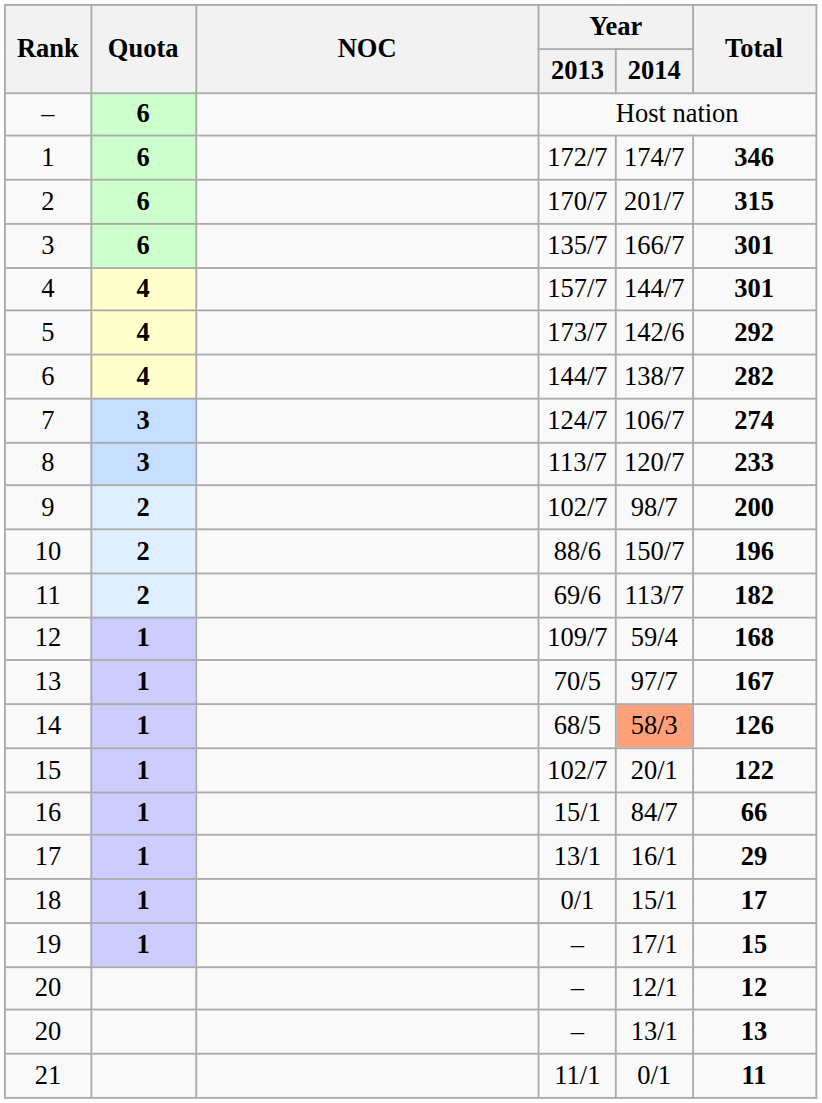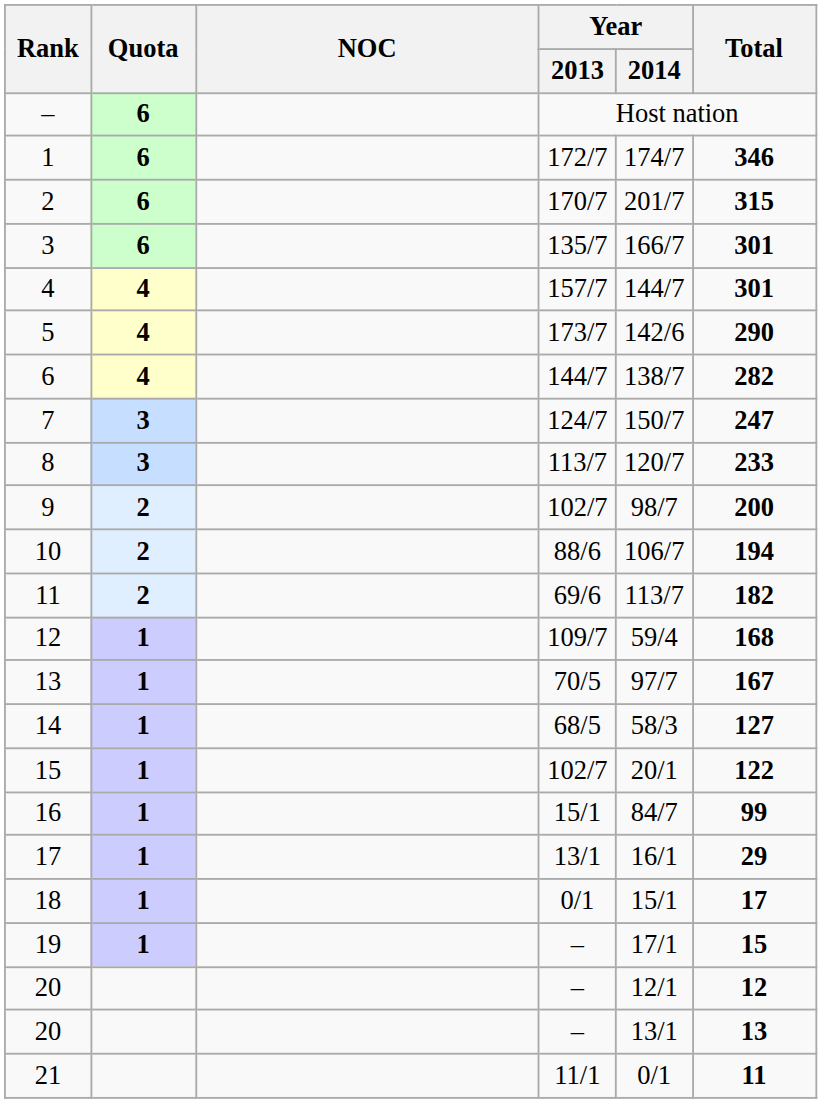5 | Total: 292 -> 290
7 | Year / 2014: 106/7 -> 150/7
7 | Total: 274 -> 247
10 | Year / 2014: 150/7 -> 106/7
10 | Total: 196 -> 194
14 | Year / 2014: lightsalmon background -> no background
14 | Total: 126 -> 127
16 | Total: 66 -> 99
